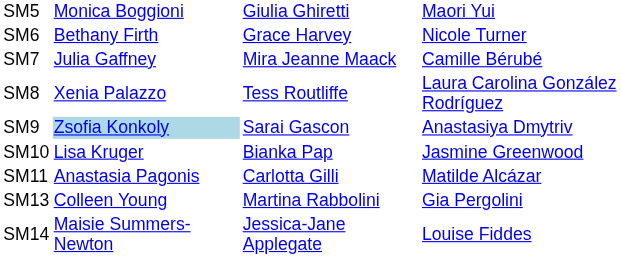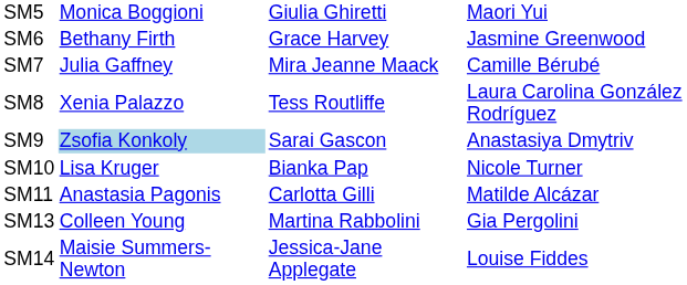SM6 | column 4: Nicole Turner -> Jasmine Greenwood
SM10 | column 4: Jasmine Greenwood -> Nicole Turner
